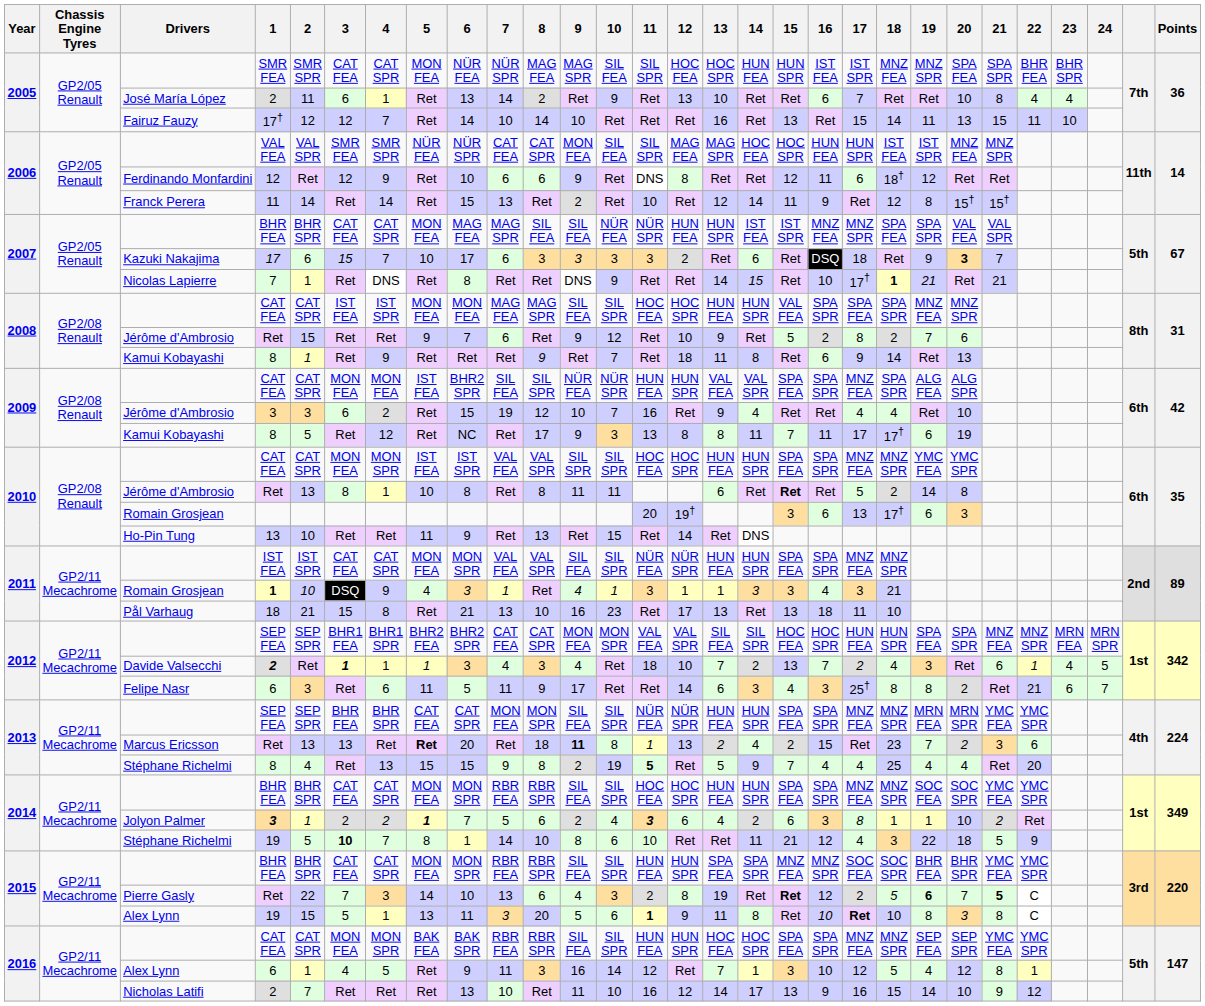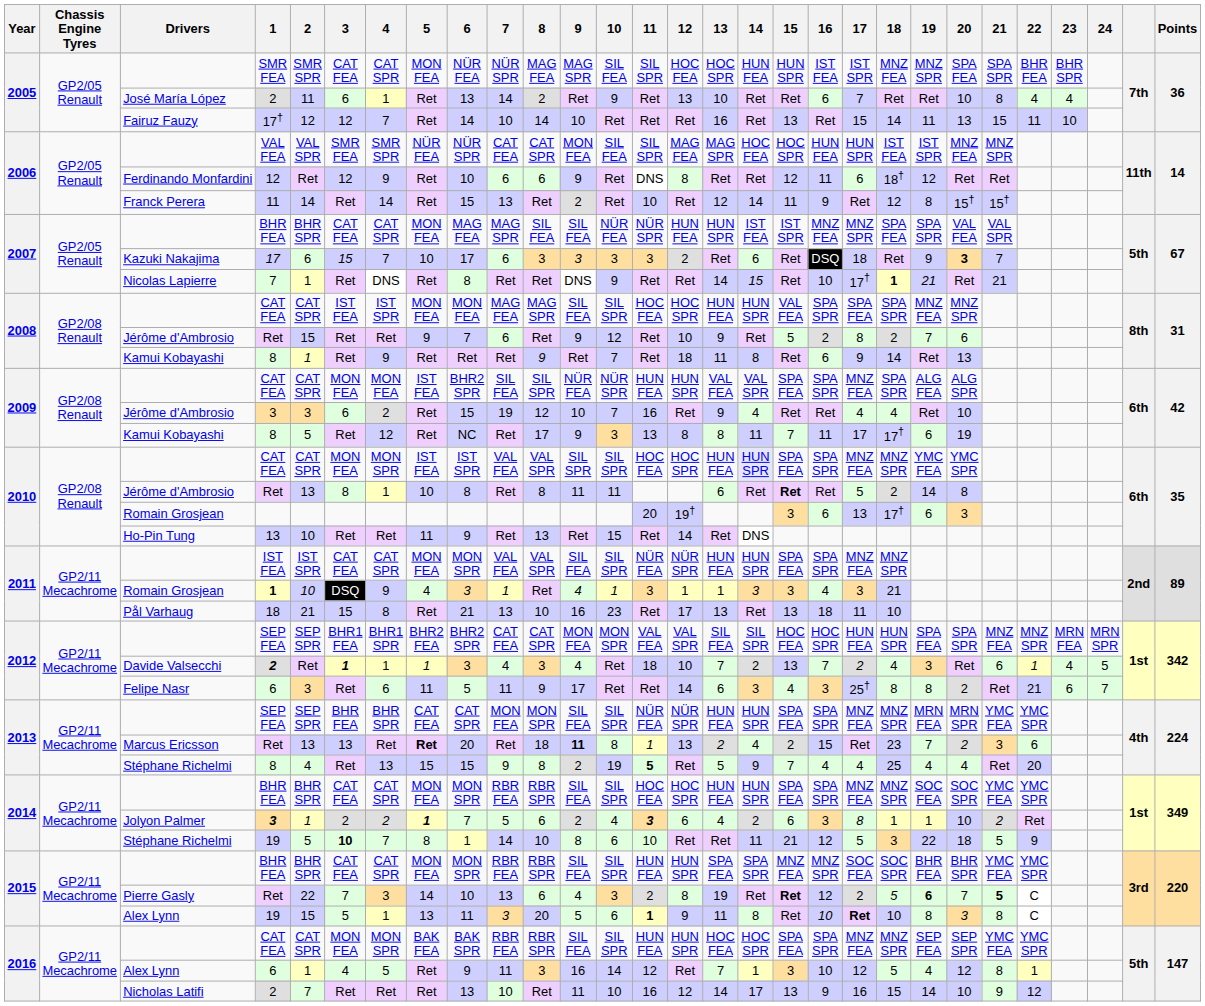2010 / CAT FEA | 14: no background -> lavender background
2014 / 19 | 17: 4 -> 5
